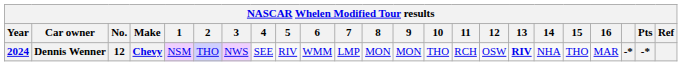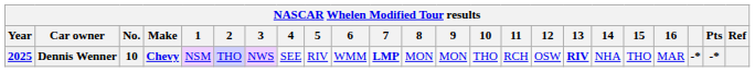Dennis Wenner | Year: 2024 -> 2025
Dennis Wenner | No.: 12 -> 10
Dennis Wenner | 7: normal -> bold
